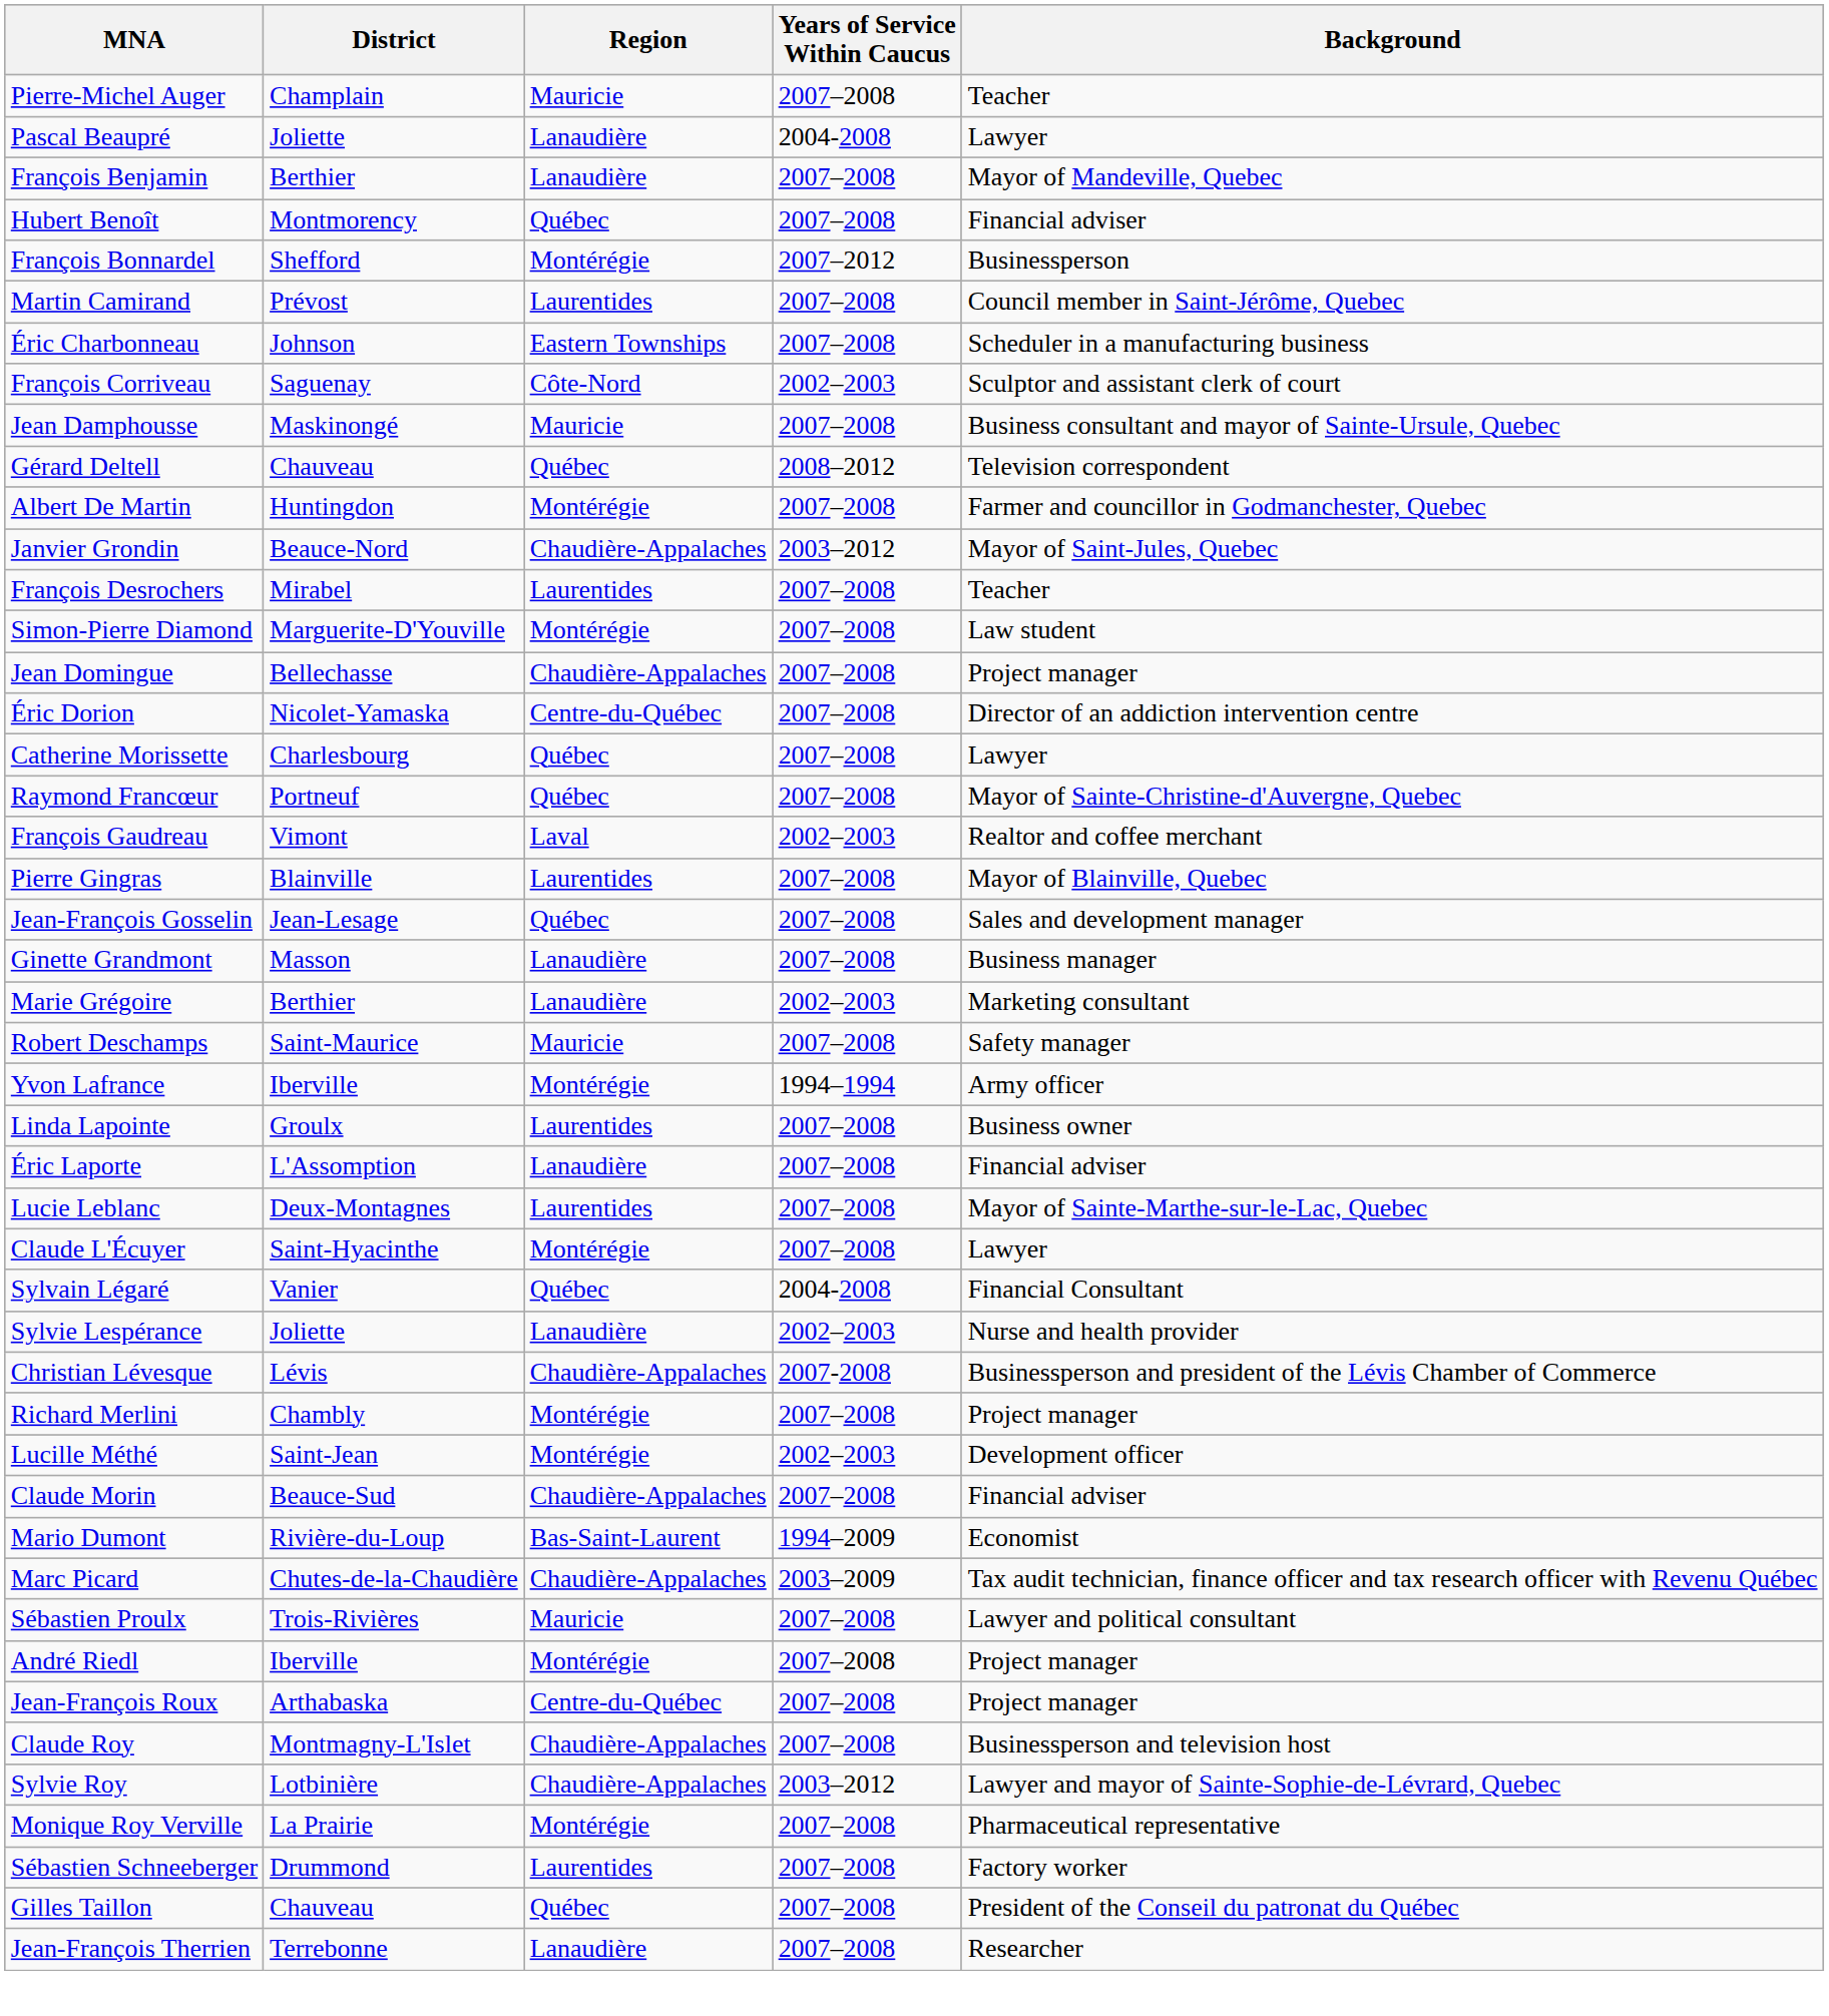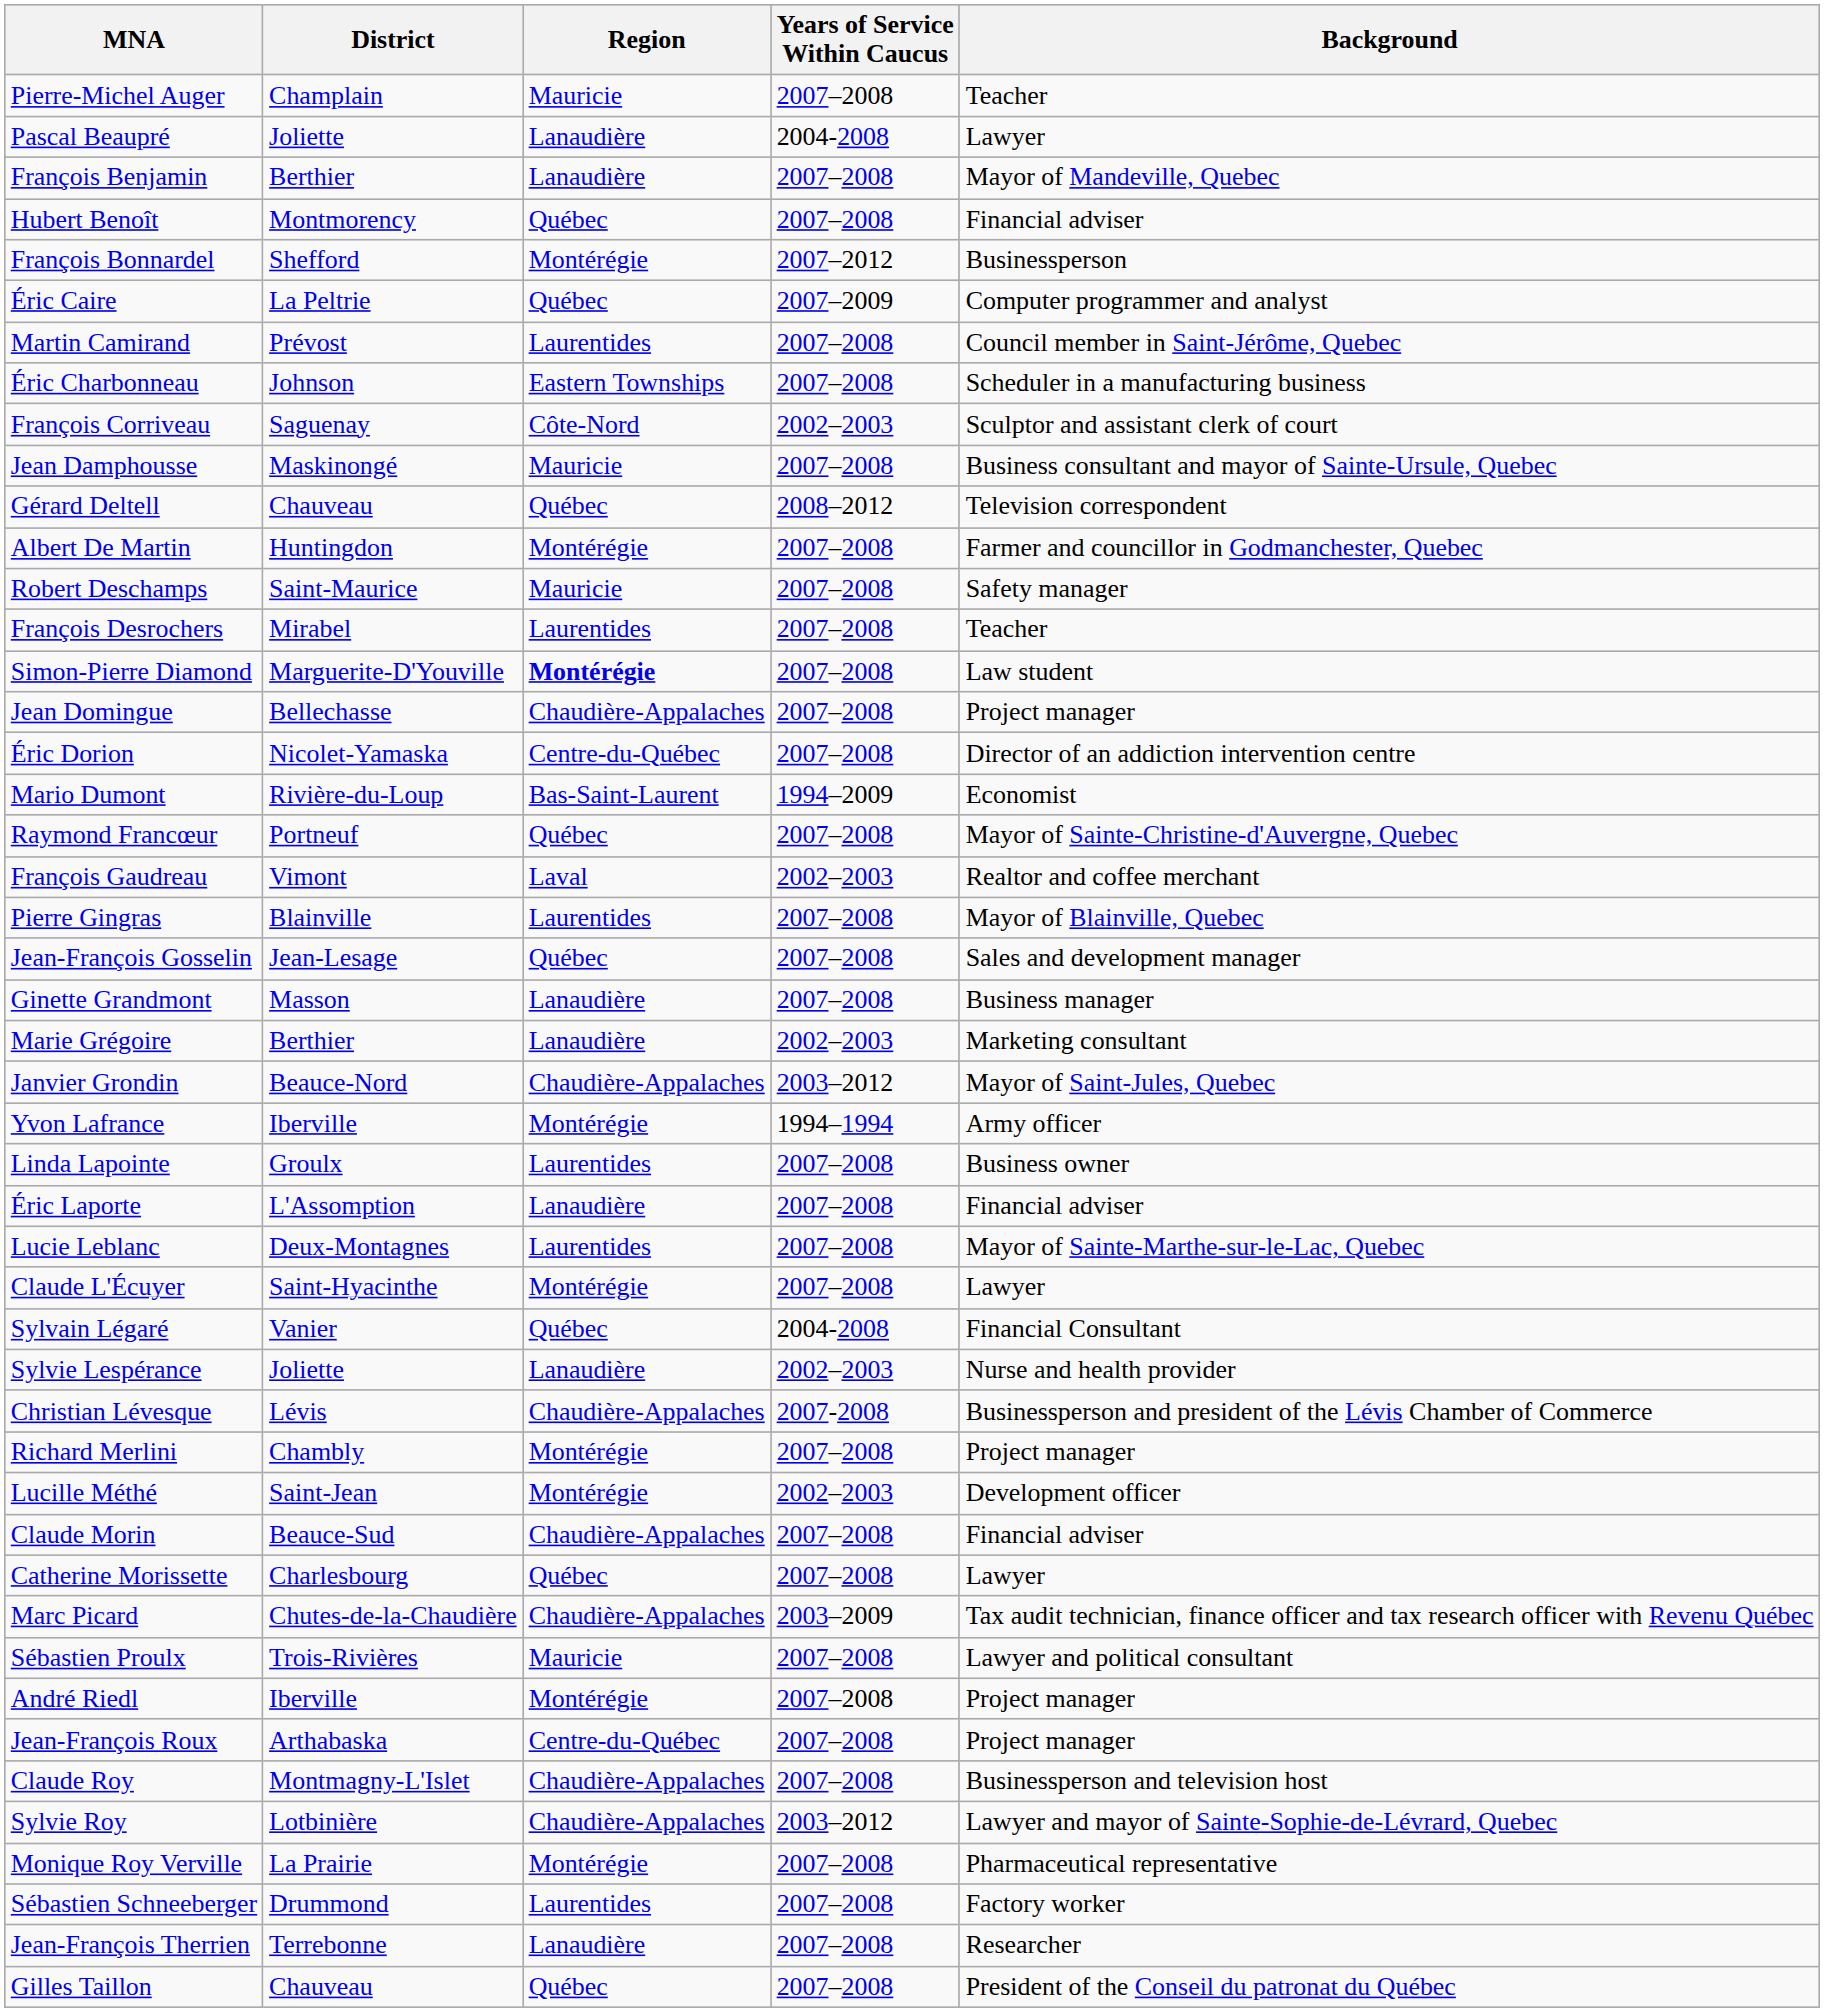+ row: Éric Caire | La Peltrie | Québec | 2007–2009 | Computer programmer and analyst
rows swapped: Robert Deschamps <-> Janvier Grondin
Simon-Pierre Diamond | Region: normal -> bold
rows swapped: Mario Dumont <-> Catherine Morissette
rows swapped: Gilles Taillon <-> Jean-François Therrien
